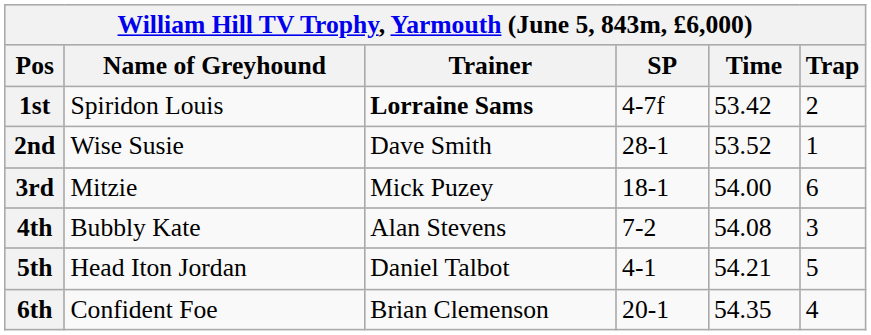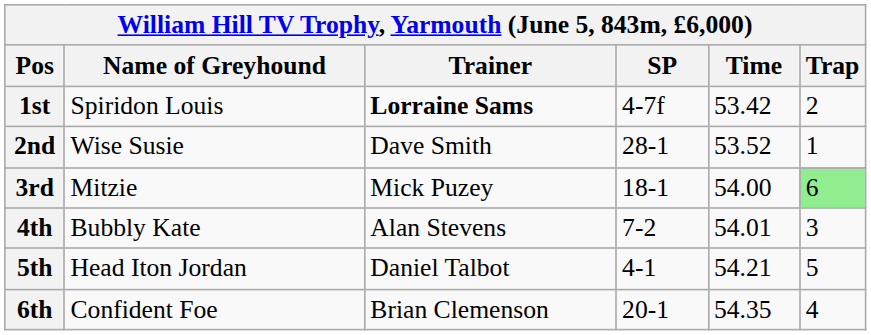3rd | Trap: no background -> lightgreen background
4th | Time: 54.08 -> 54.01
